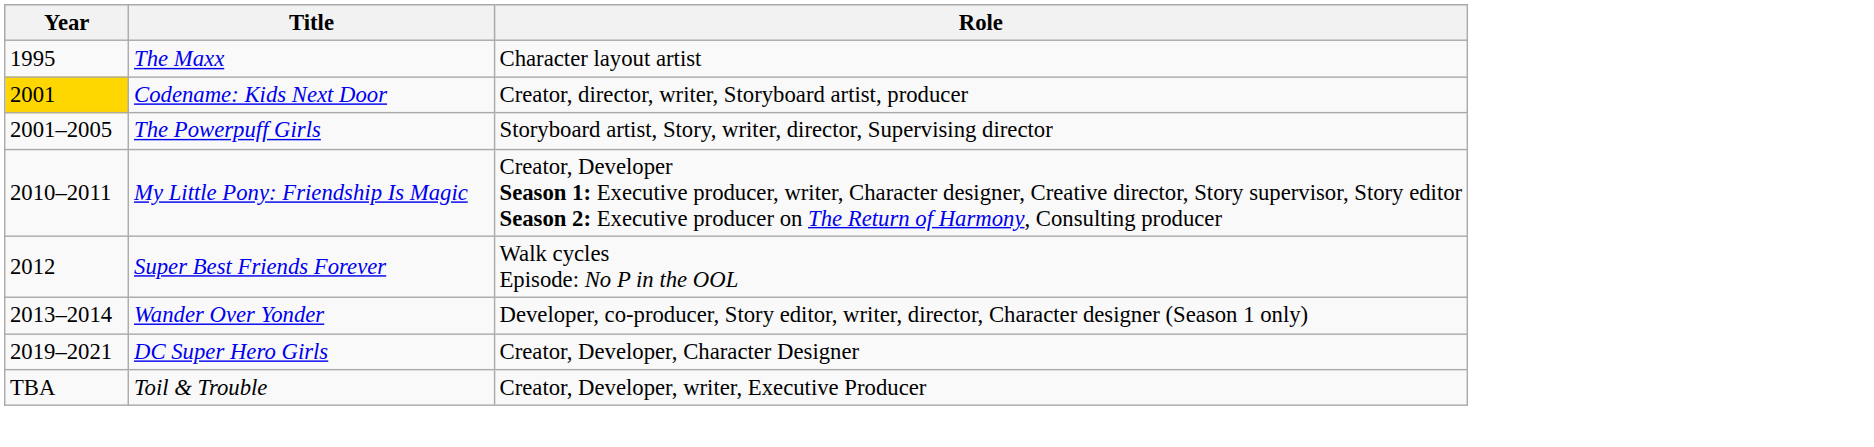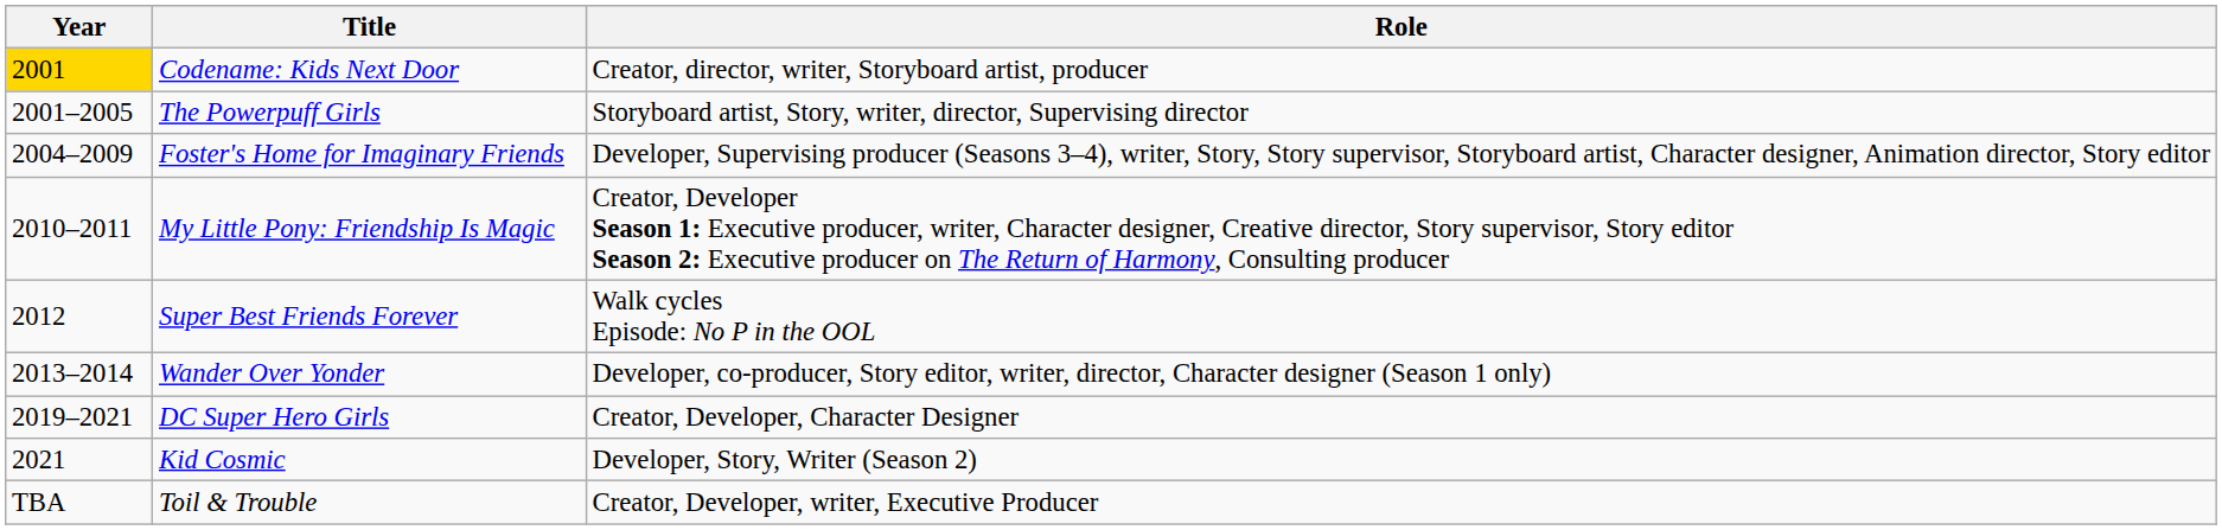- row: 1995 | The Maxx | Character layout artist
+ row: 2004–2009 | Foster's Home for Imaginary Friends | Developer, Supervising producer (Seasons 3–4), writer, Story, Story supervisor, Storyboard artist, Character designer, Animation director, Story editor
+ row: 2021 | Kid Cosmic | Developer, Story, Writer (Season 2)
